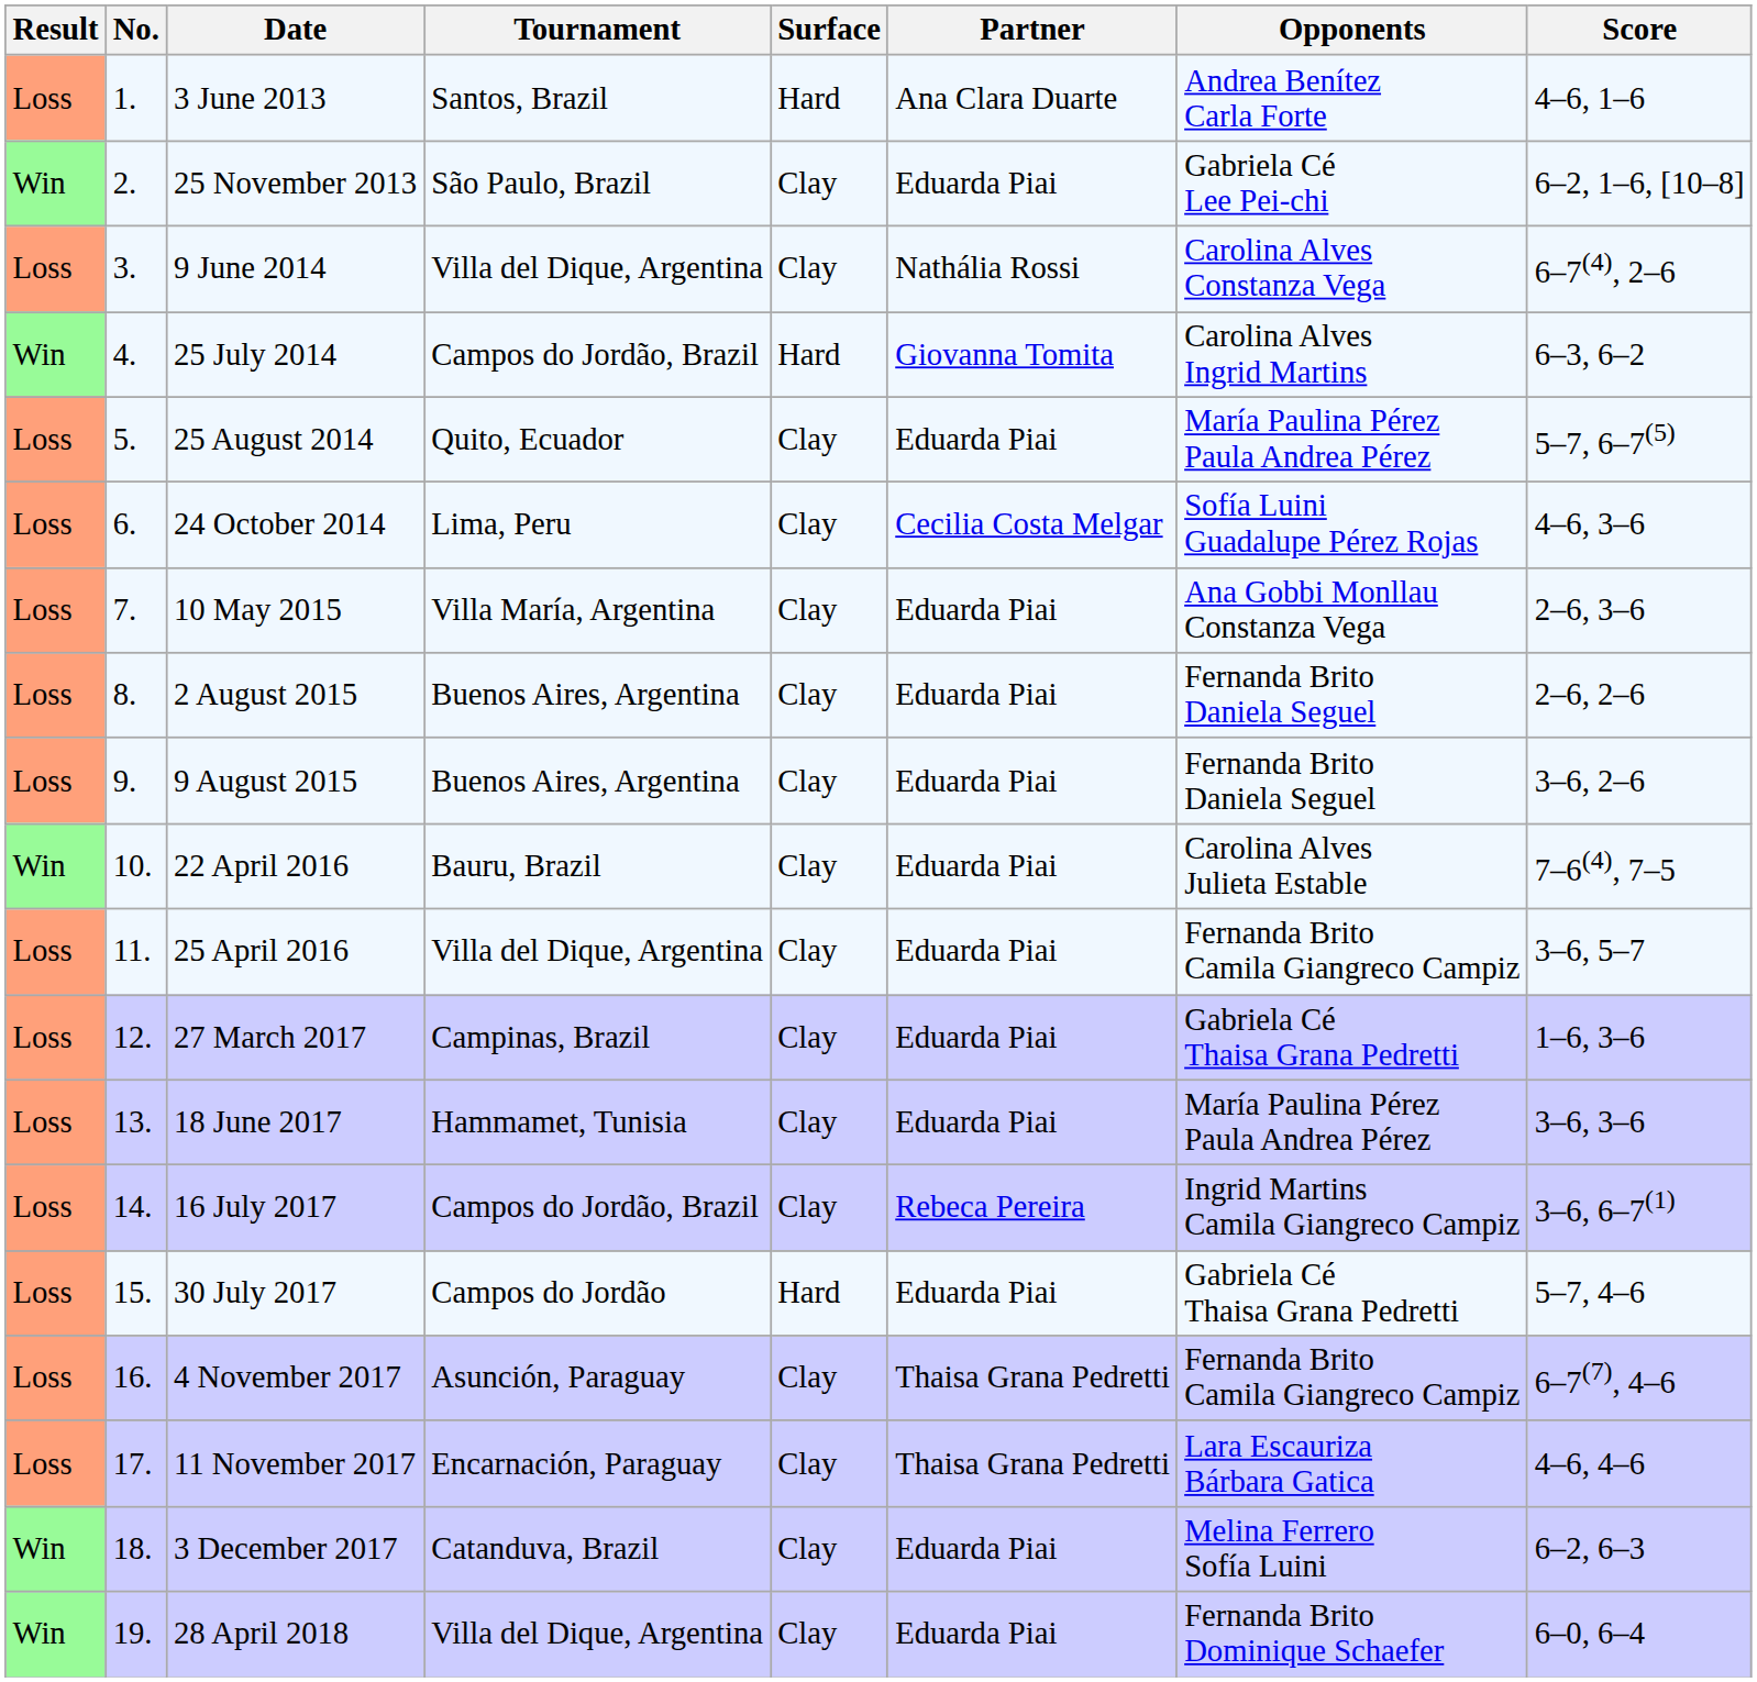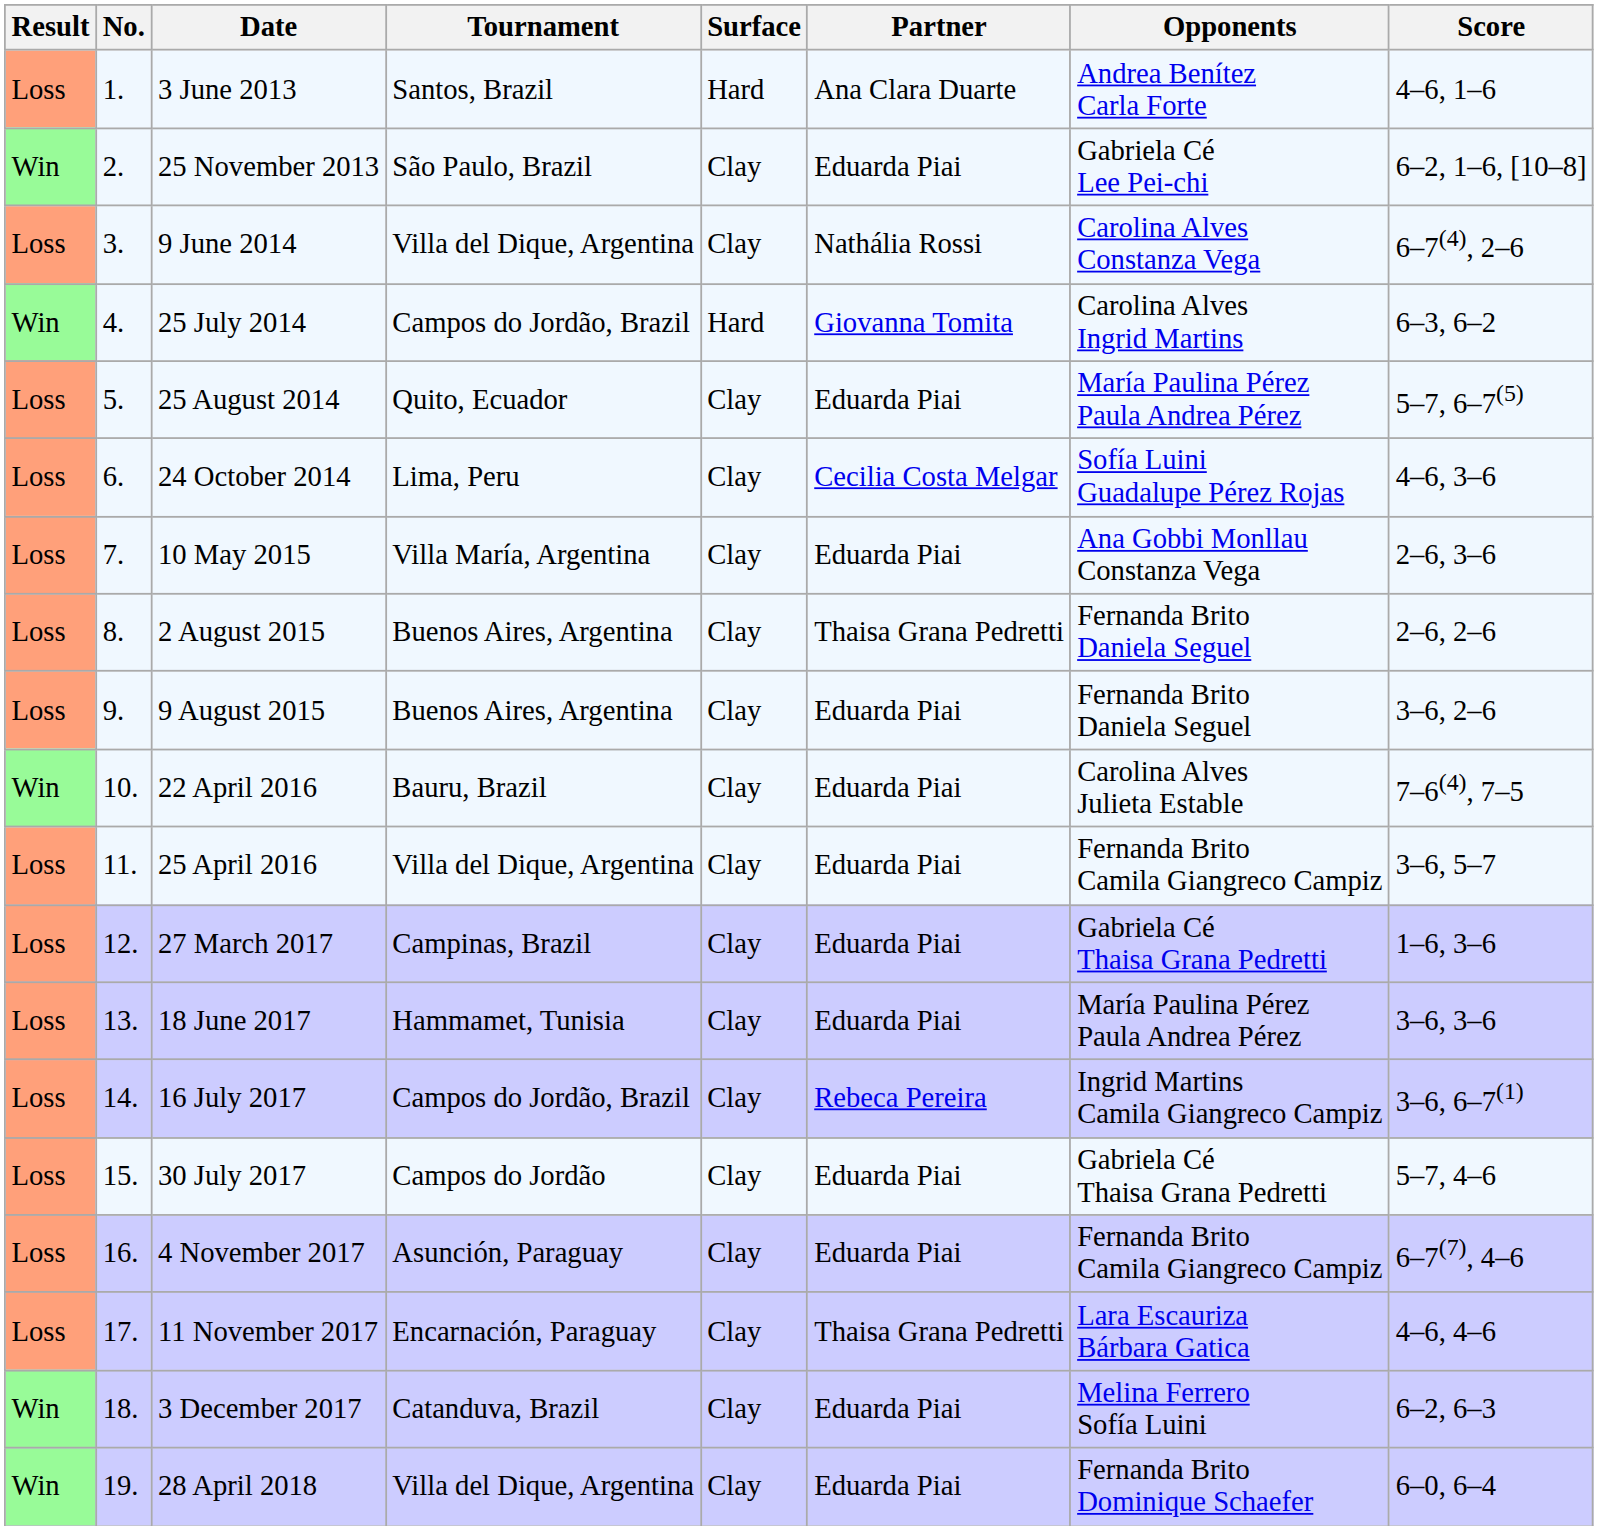2 August 2015 | Partner: Eduarda Piai -> Thaisa Grana Pedretti
30 July 2017 | Surface: Hard -> Clay
4 November 2017 | Partner: Thaisa Grana Pedretti -> Eduarda Piai
